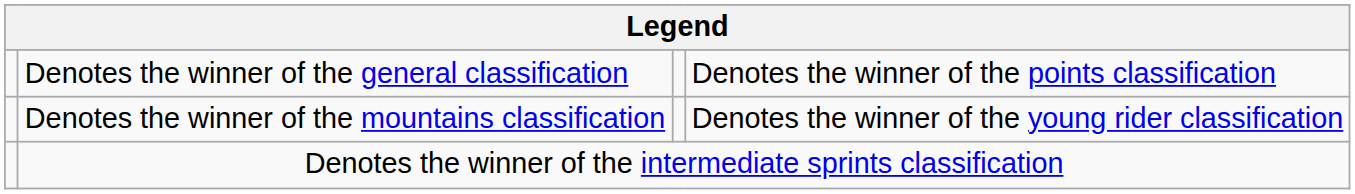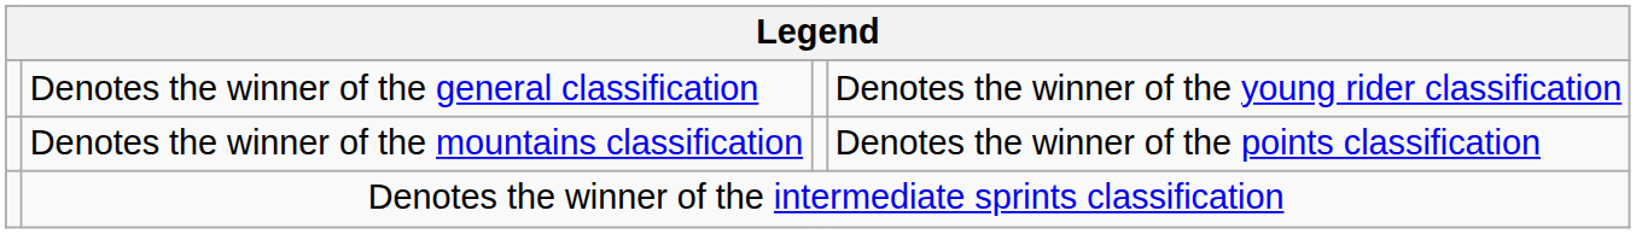Denotes the winner of the general classification | column 4: Denotes the winner of the points classification -> Denotes the winner of the young rider classification
Denotes the winner of the mountains classification | column 4: Denotes the winner of the young rider classification -> Denotes the winner of the points classification
